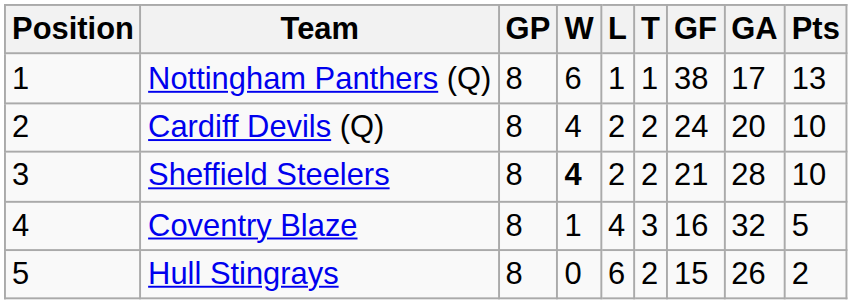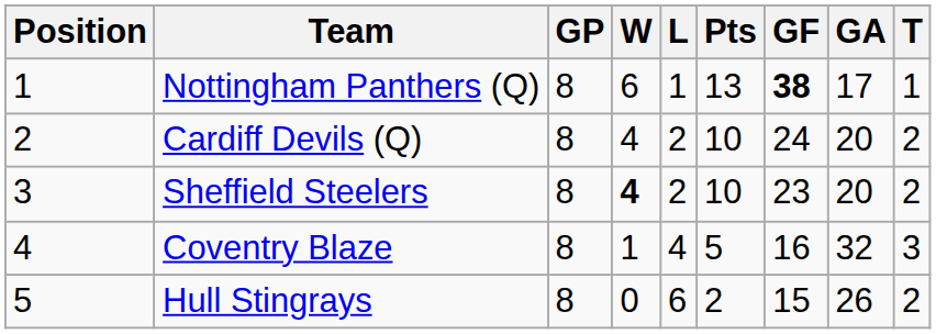columns swapped: T <-> Pts
Nottingham Panthers (Q) | GF: normal -> bold
Sheffield Steelers | GF: 21 -> 23
Sheffield Steelers | GA: 28 -> 20
